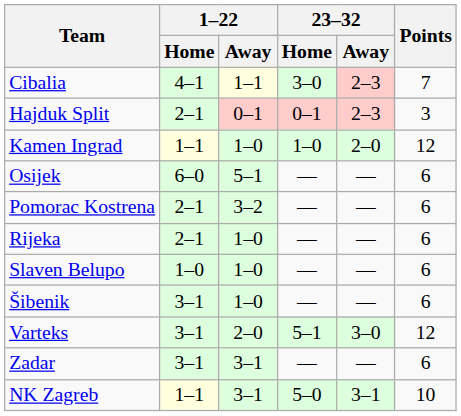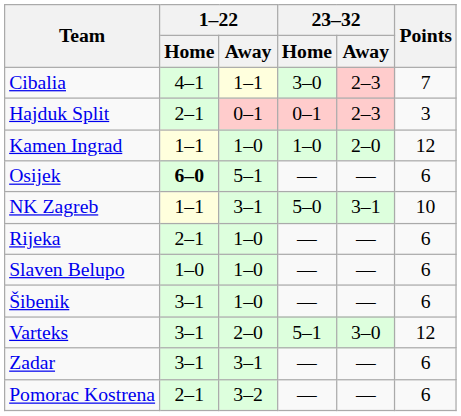Osijek | 1–22 / Home: normal -> bold
rows swapped: Pomorac Kostrena <-> NK Zagreb
